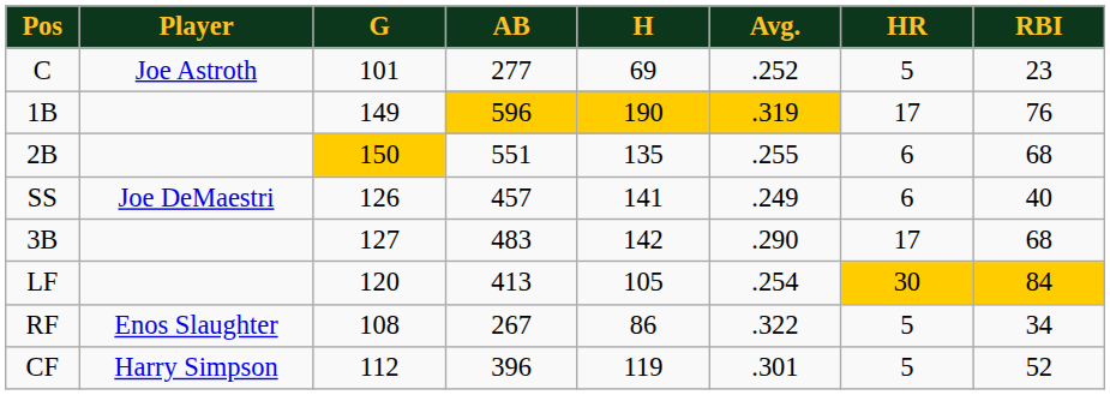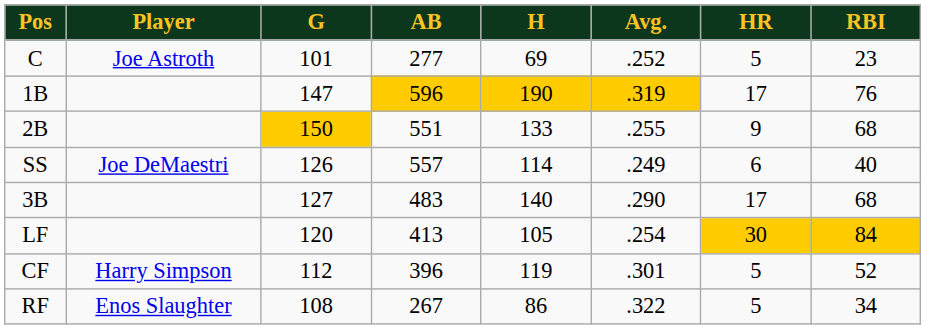1B | G: 149 -> 147
2B | H: 135 -> 133
2B | HR: 6 -> 9
SS | AB: 457 -> 557
SS | H: 141 -> 114
3B | H: 142 -> 140
rows swapped: CF <-> RF
